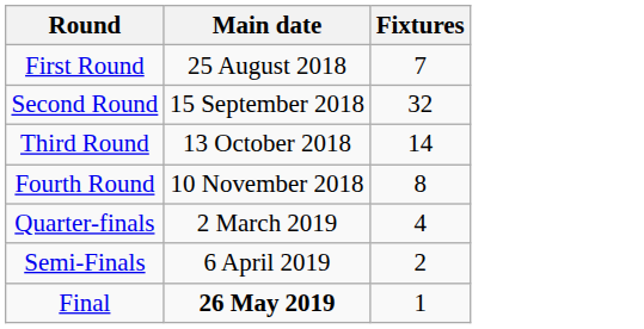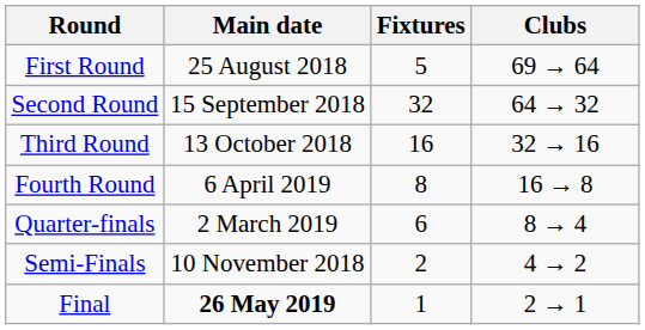+ column: Clubs | 69 → 64 | 64 → 32 | 32 → 16 | 16 → 8 | 8 → 4 | 4 → 2 | 2 → 1
First Round | Fixtures: 7 -> 5
Third Round | Fixtures: 14 -> 16
Fourth Round | Main date: 10 November 2018 -> 6 April 2019
Quarter-finals | Fixtures: 4 -> 6
Semi-Finals | Main date: 6 April 2019 -> 10 November 2018
